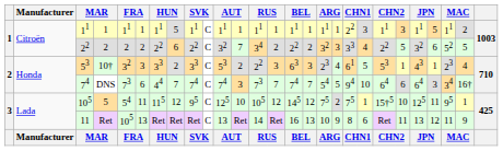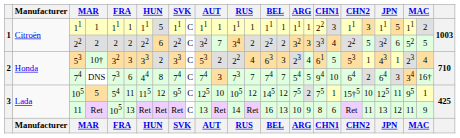10† | column 14: 3 -> 4
DNS | column 8: 7 -> 8
DNS | column 22: 6 -> 2
